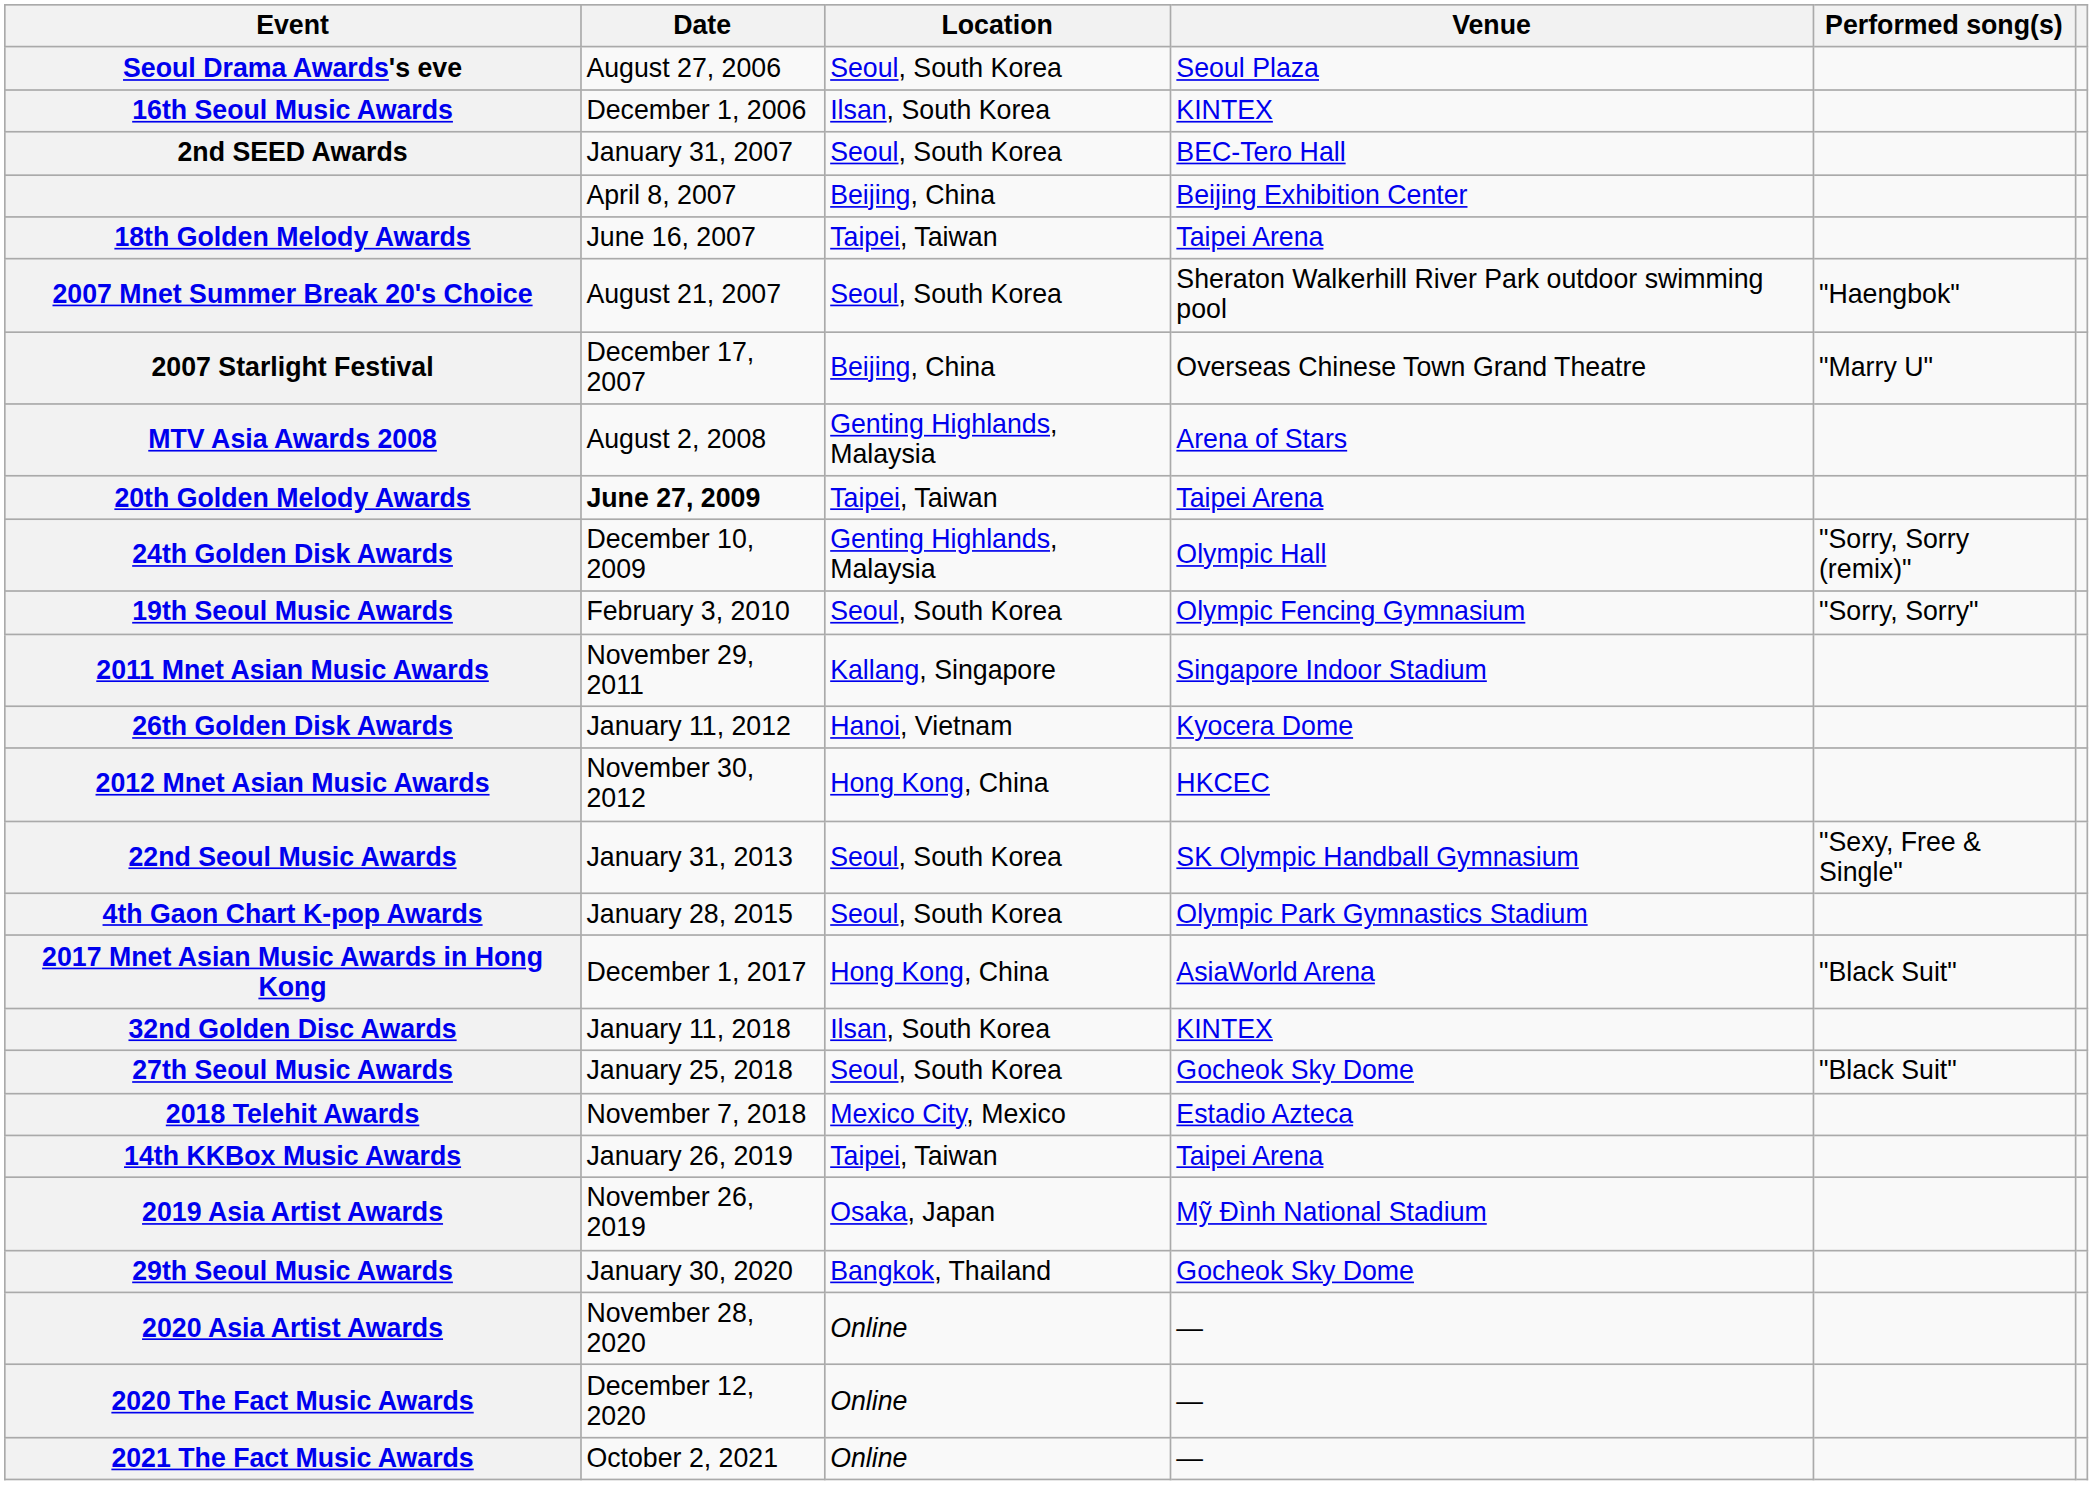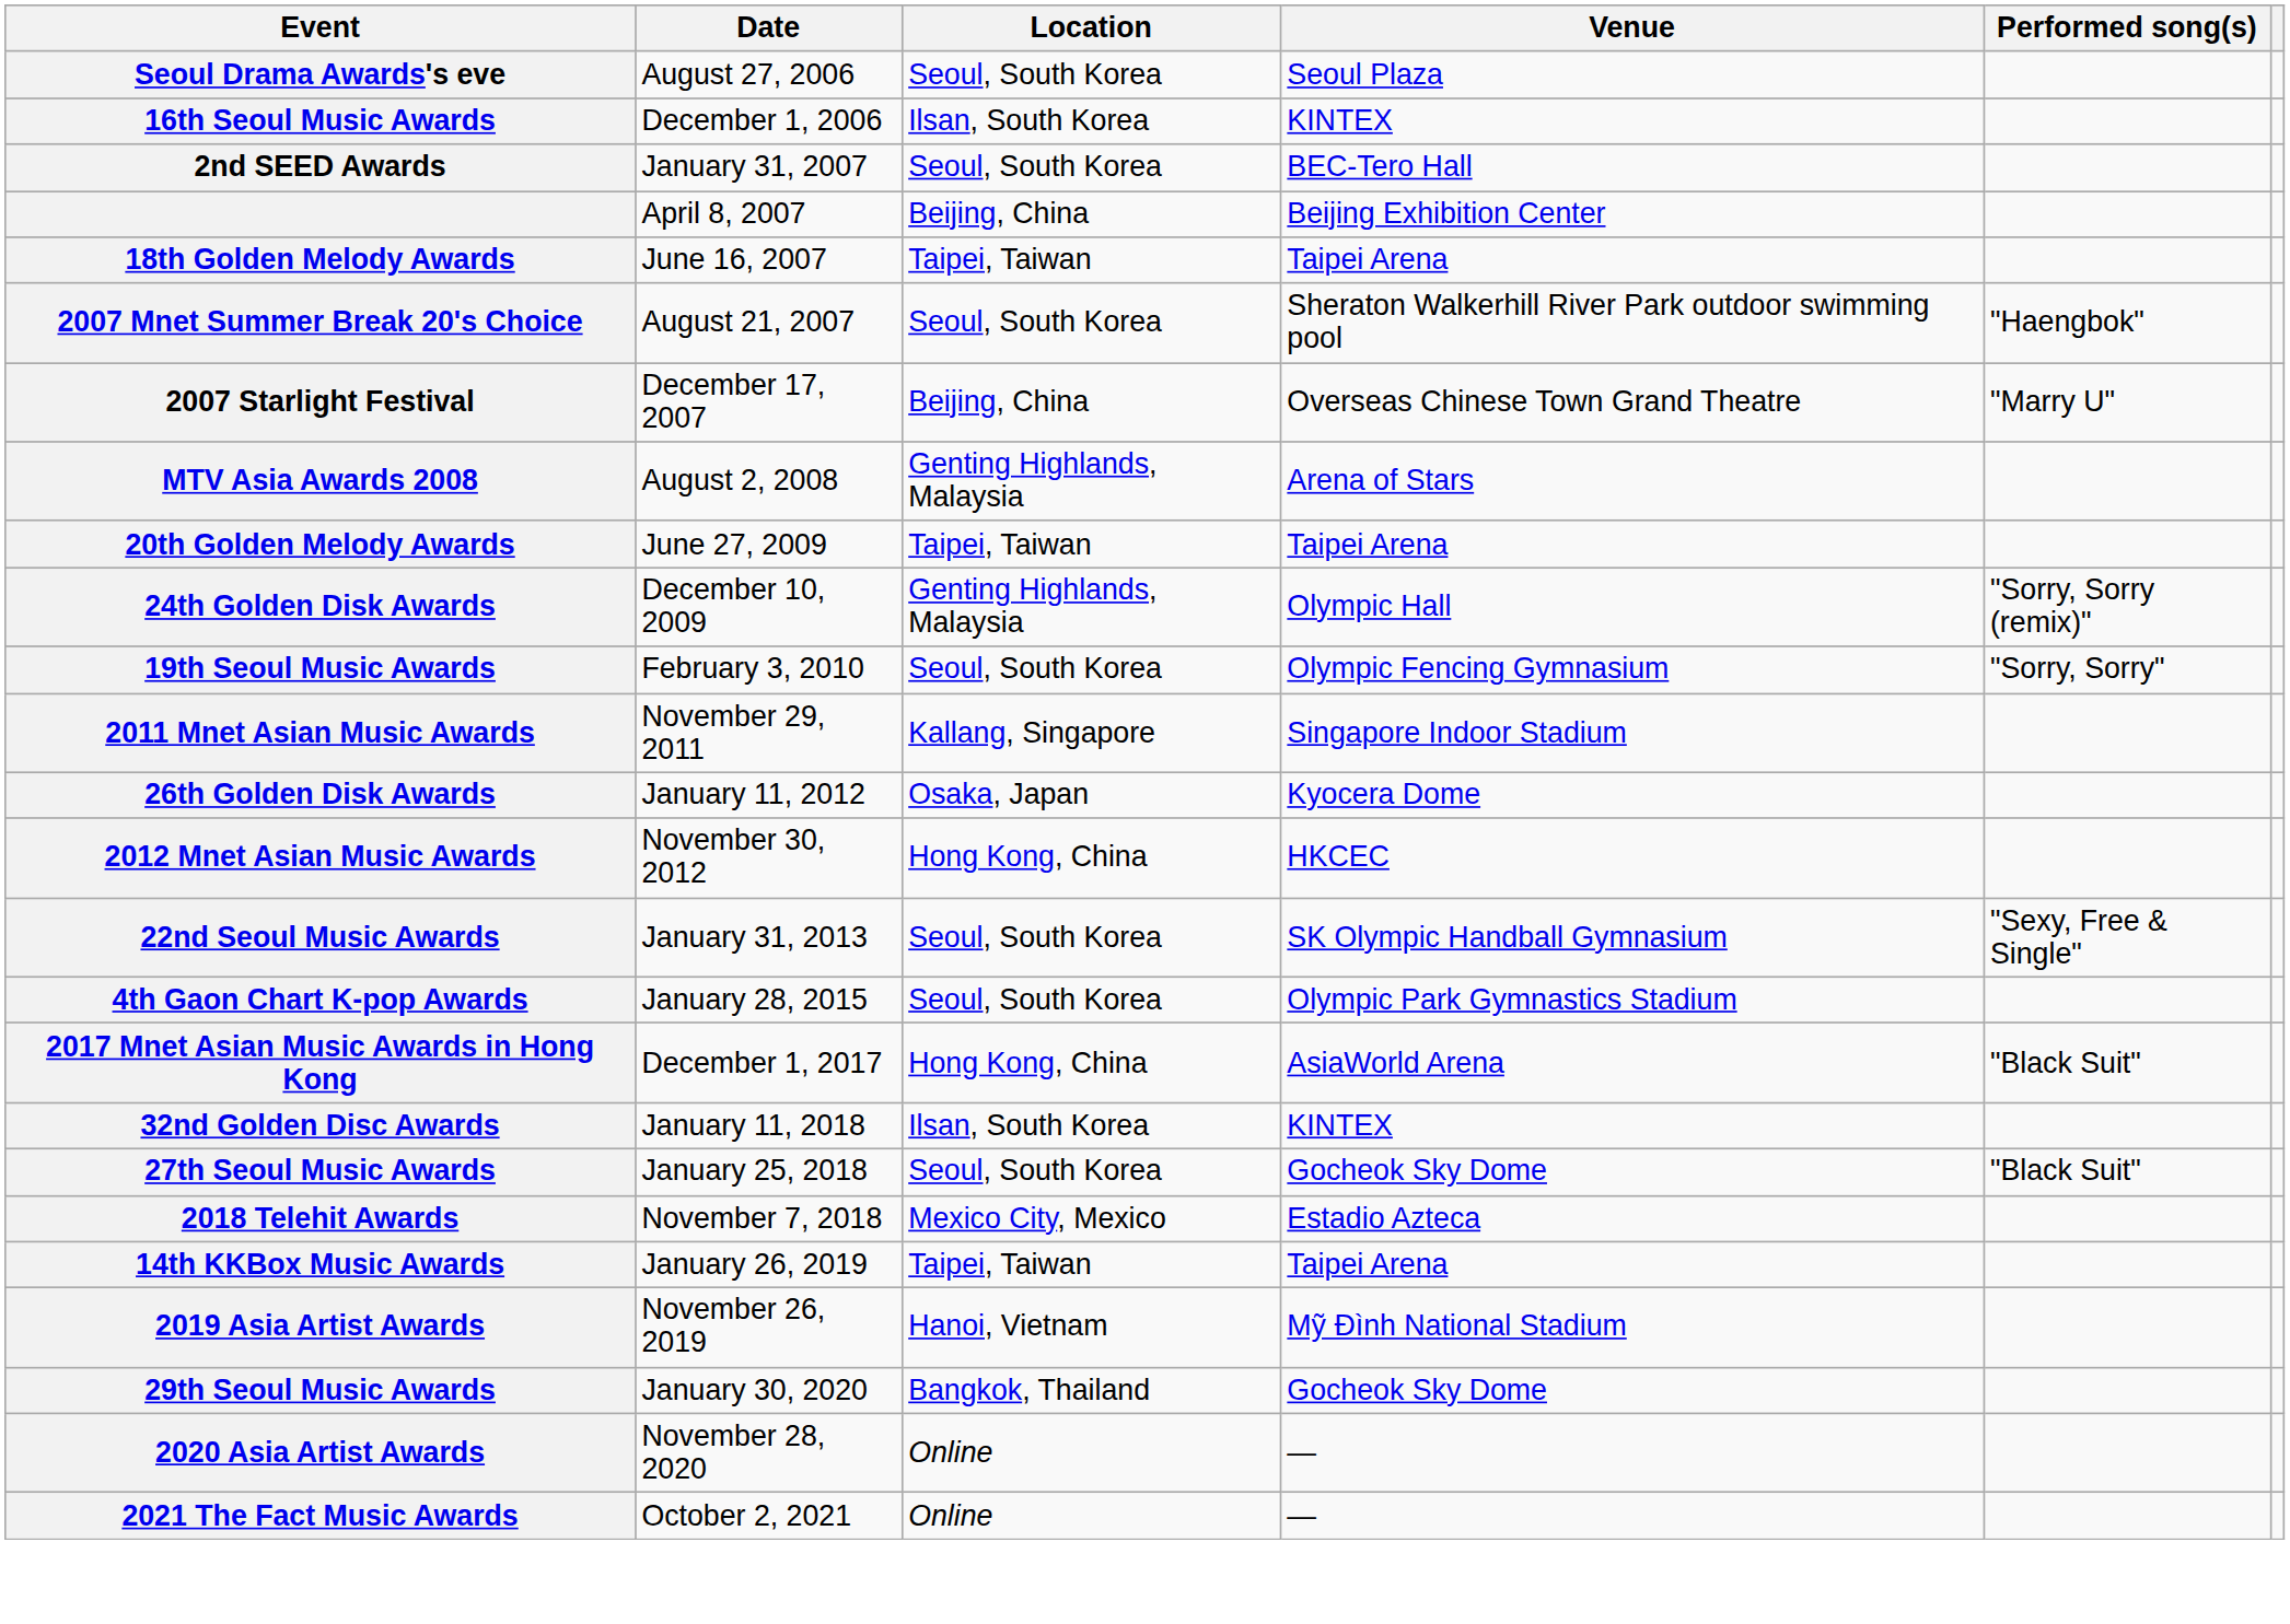20th Golden Melody Awards | Date: bold -> normal
26th Golden Disk Awards | Location: Hanoi, Vietnam -> Osaka, Japan
2019 Asia Artist Awards | Location: Osaka, Japan -> Hanoi, Vietnam
- row: 2020 The Fact Music Awards | December 12, 2020 | Online | —
